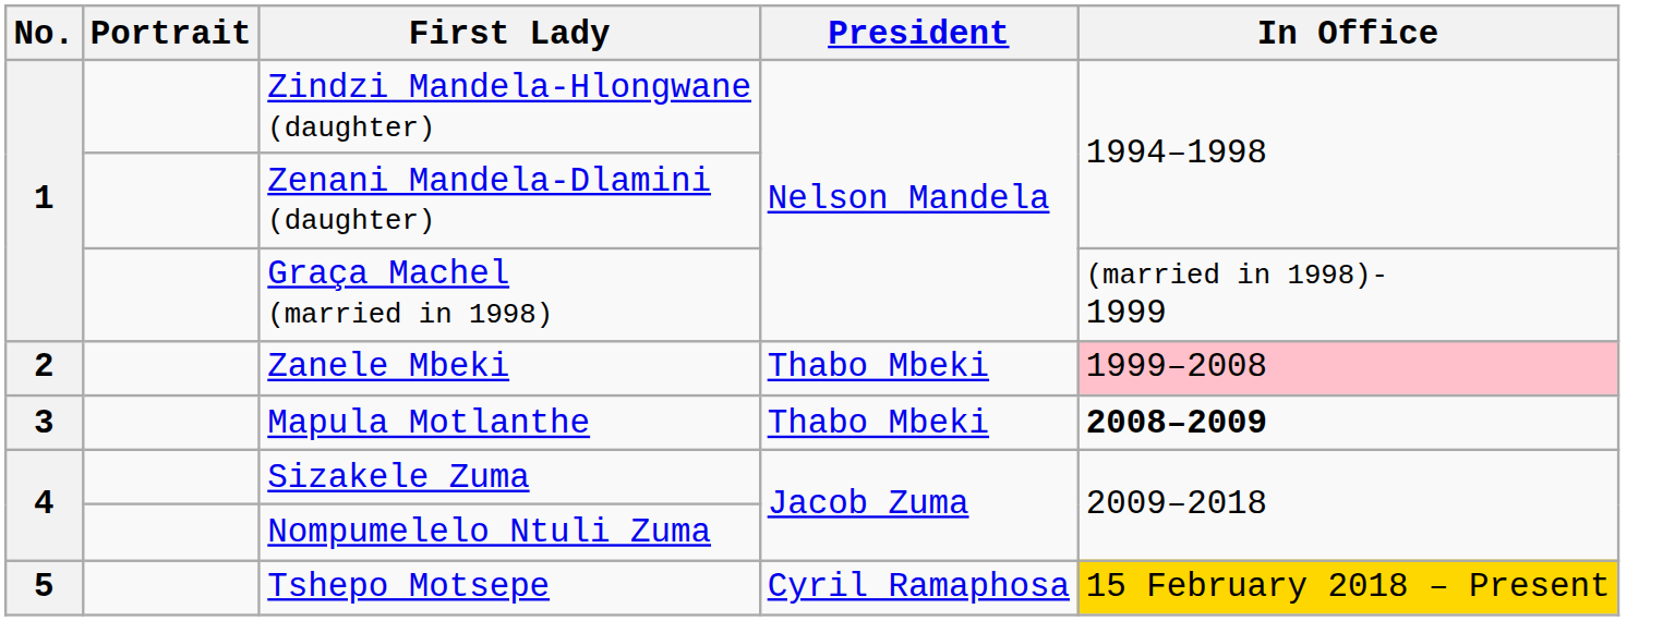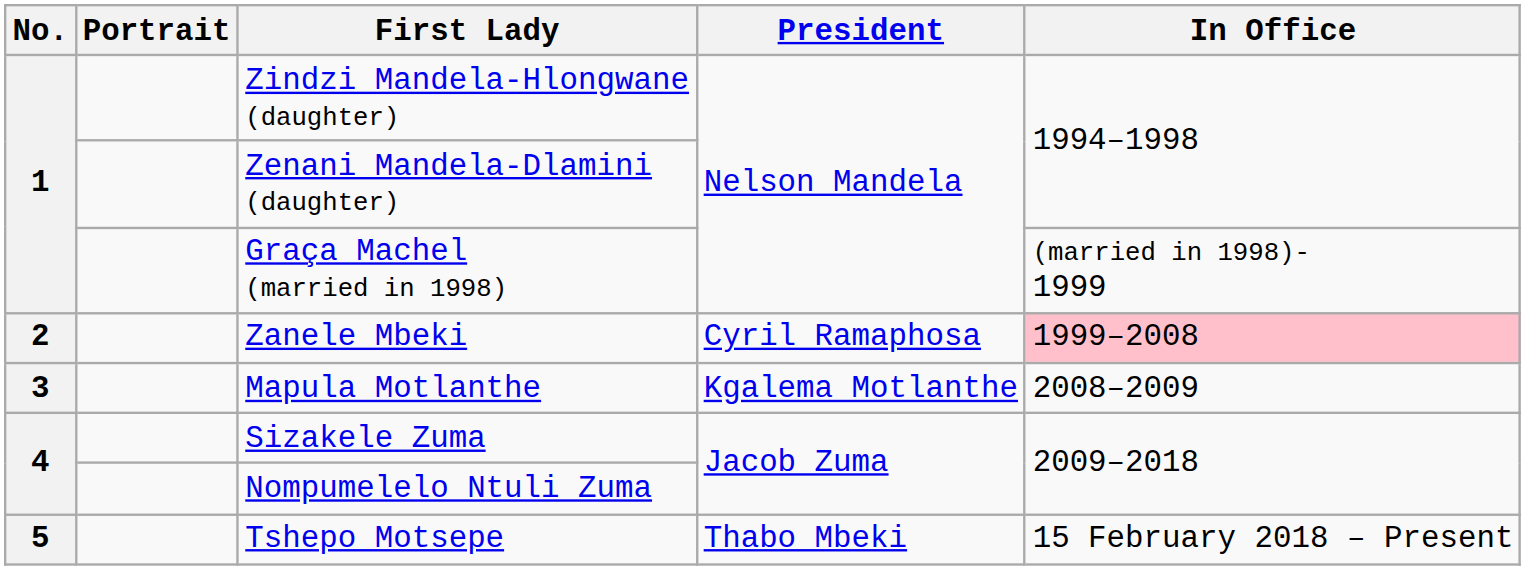Zanele Mbeki | President: Thabo Mbeki -> Cyril Ramaphosa
Mapula Motlanthe | President: Thabo Mbeki -> Kgalema Motlanthe
Mapula Motlanthe | In Office: bold -> normal
Tshepo Motsepe | President: Cyril Ramaphosa -> Thabo Mbeki
Tshepo Motsepe | In Office: gold background -> no background
